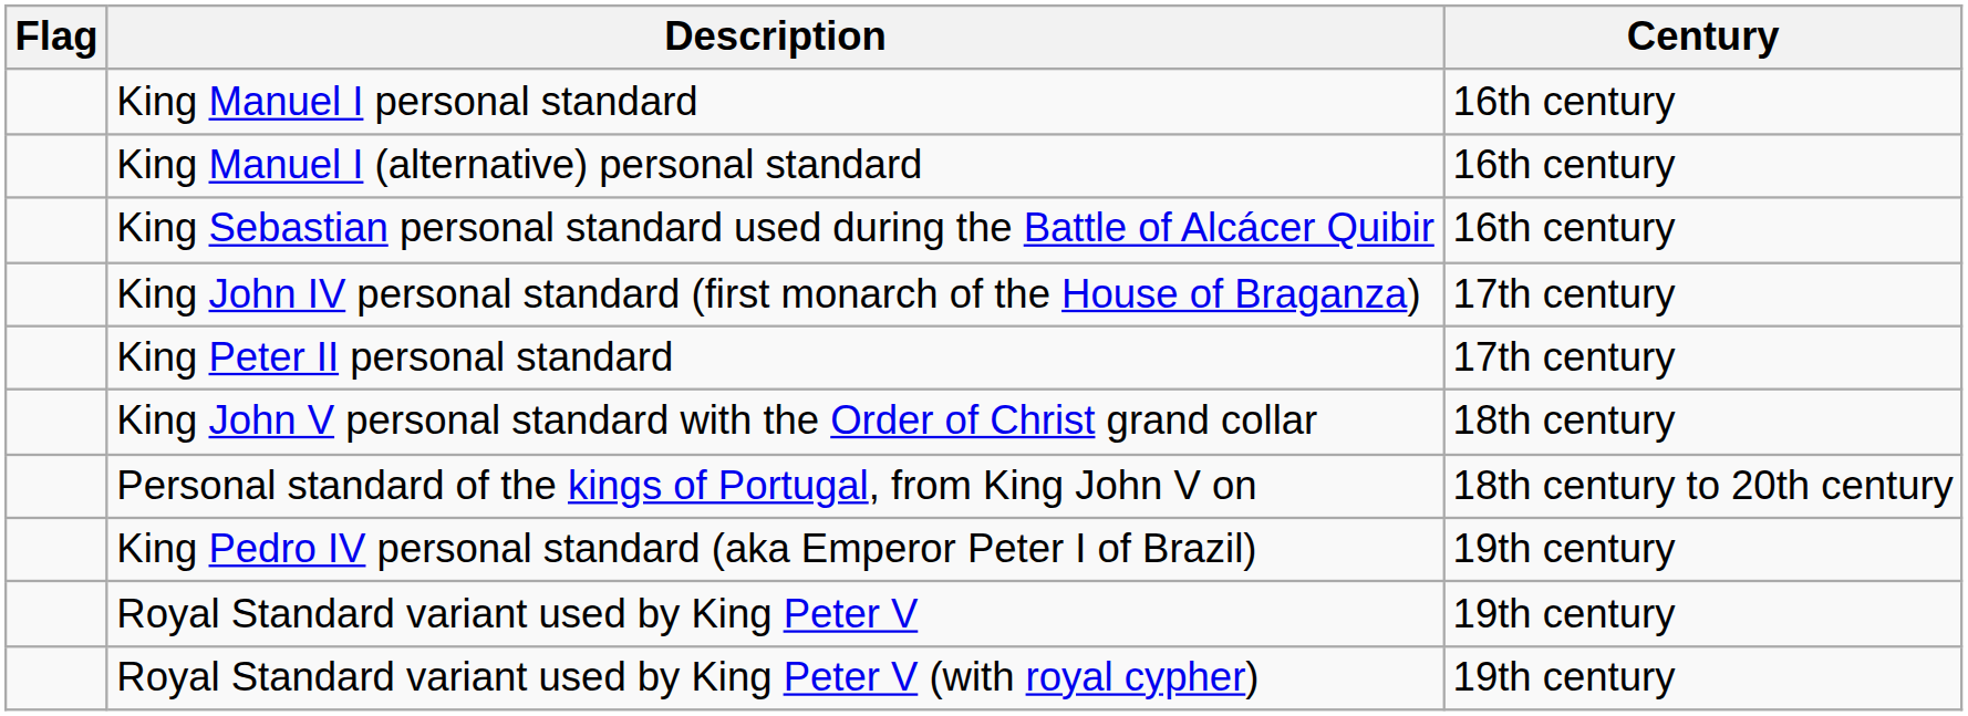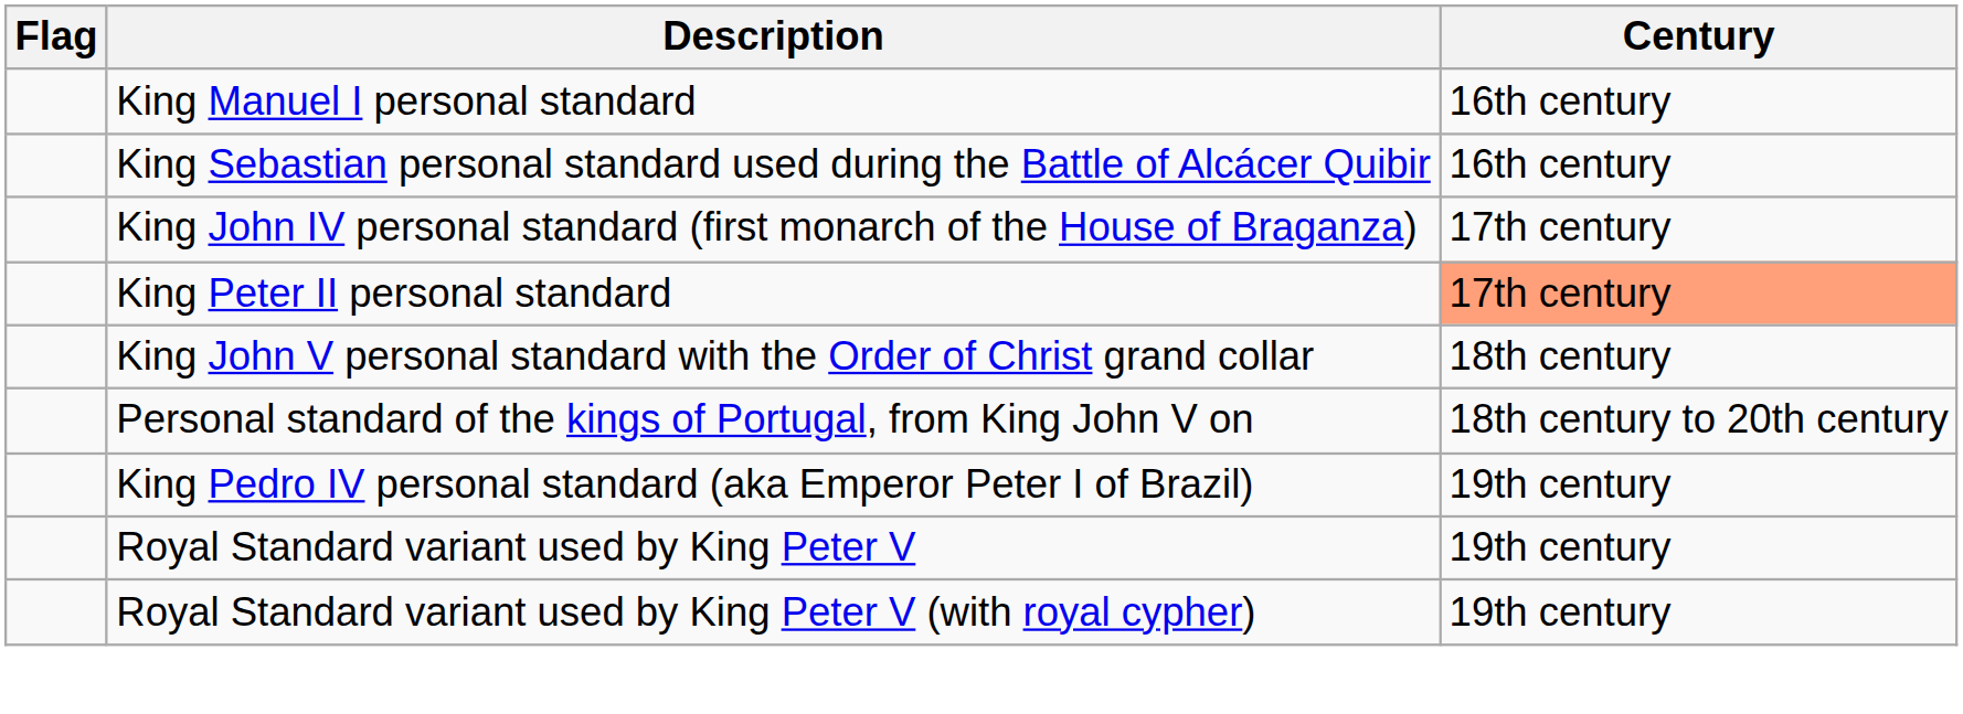- row: King Manuel I (alternative) personal standard | 16th century
King Peter II personal standard | Century: no background -> lightsalmon background
